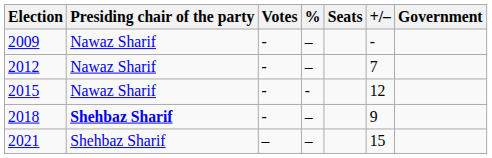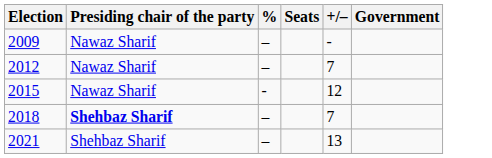- column: Votes | - | - | - | - | –
2018 | +/–: 9 -> 7
2021 | +/–: 15 -> 13
